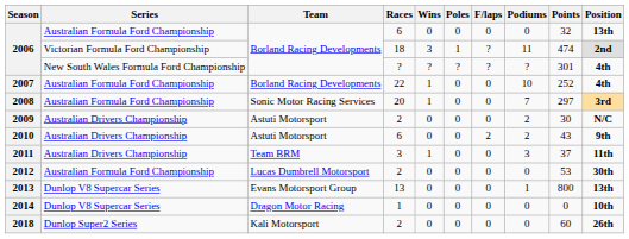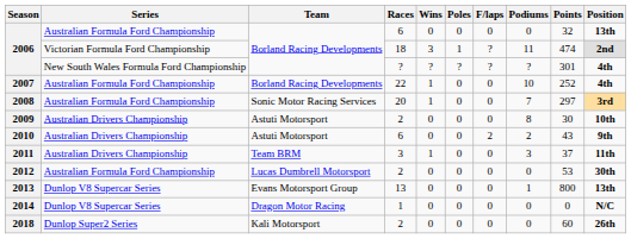2009 | Podiums: 2 -> 8
2009 | Position: N/C -> 10th
2014 | Position: 10th -> N/C
